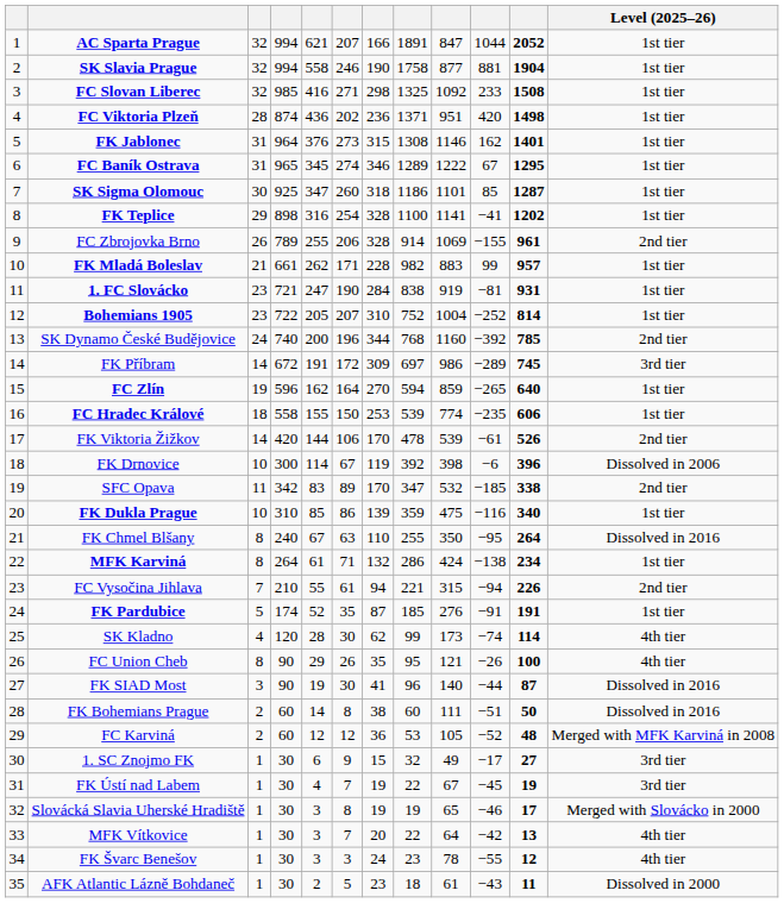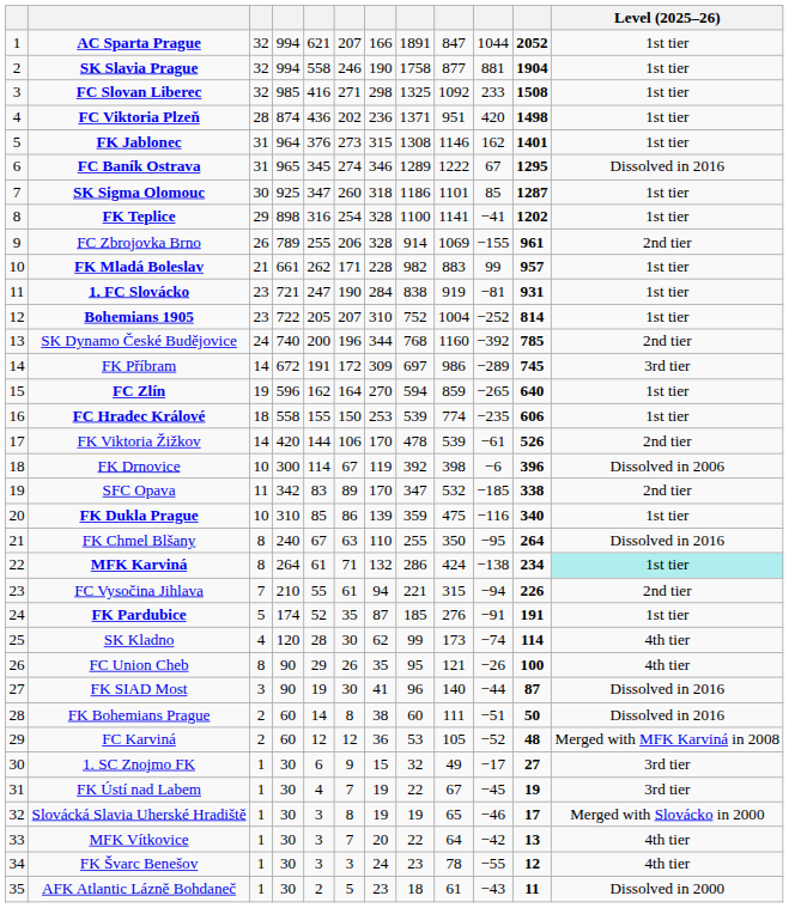FC Baník Ostrava | Level (2025–26): 1st tier -> Dissolved in 2016
MFK Karviná | Level (2025–26): no background -> paleturquoise background
